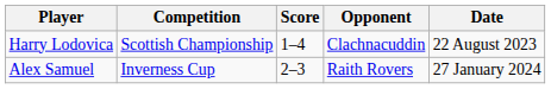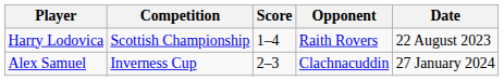Harry Lodovica | Opponent: Clachnacuddin -> Raith Rovers
Alex Samuel | Opponent: Raith Rovers -> Clachnacuddin
